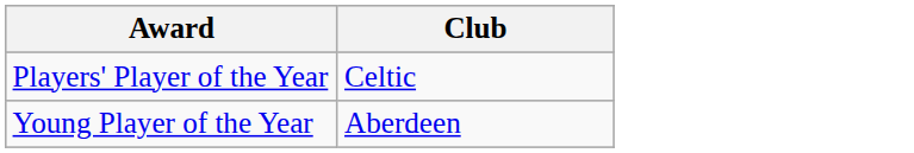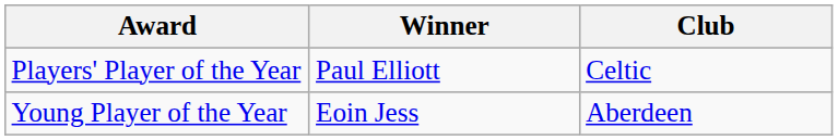+ column: Winner | Paul Elliott | Eoin Jess
